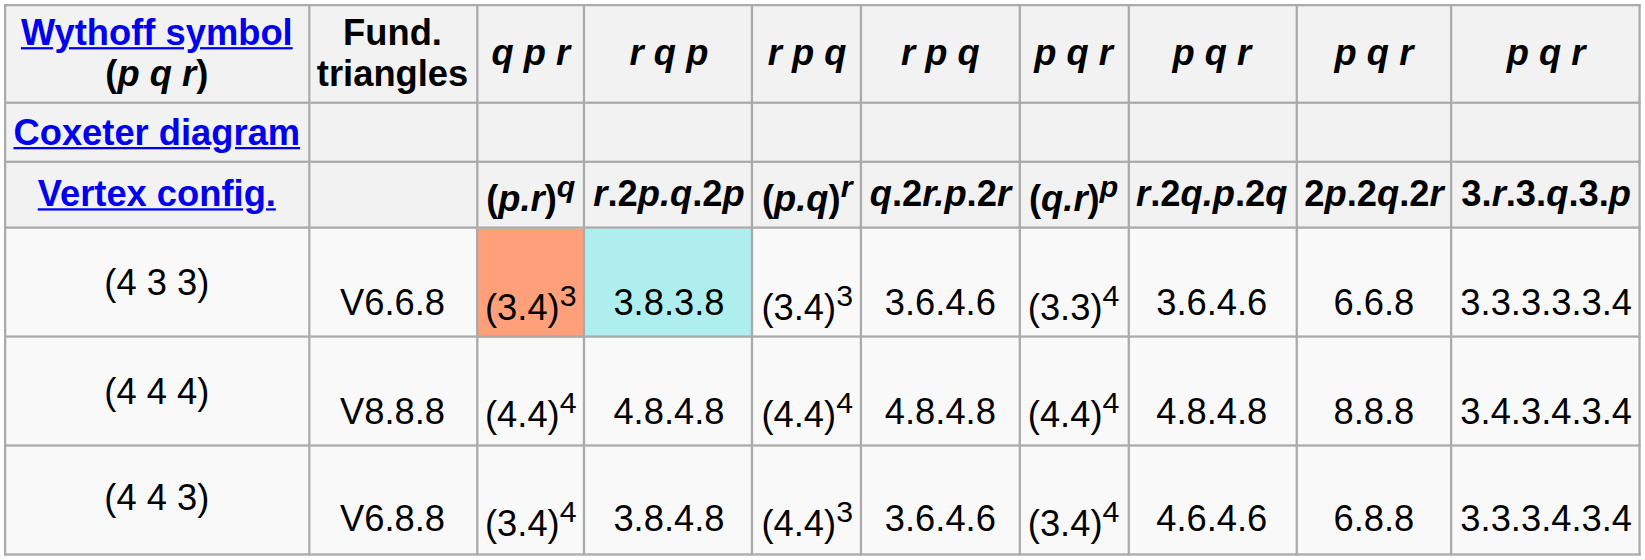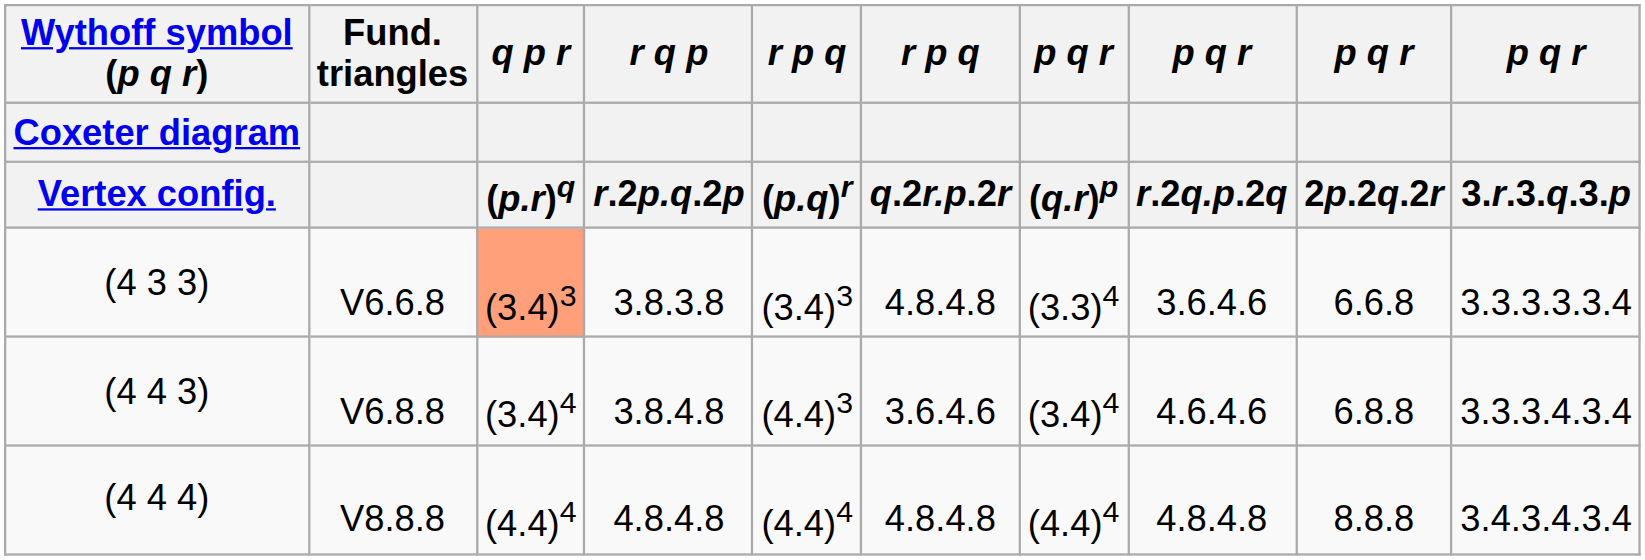(4 3 3) | r q p / r.2p.q.2p: paleturquoise background -> no background
(4 3 3) | r p q / q.2r.p.2r: 3.6.4.6 -> 4.8.4.8
rows swapped: (4 4 3) <-> (4 4 4)
